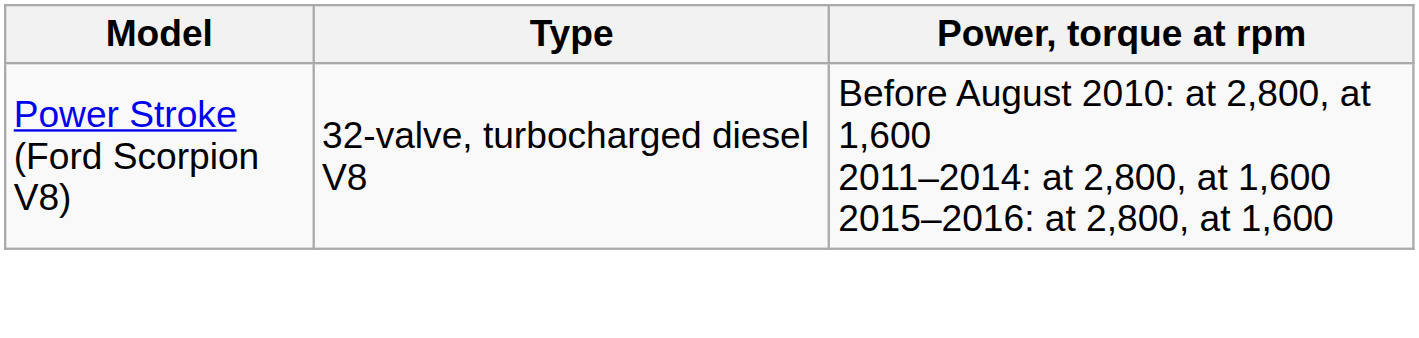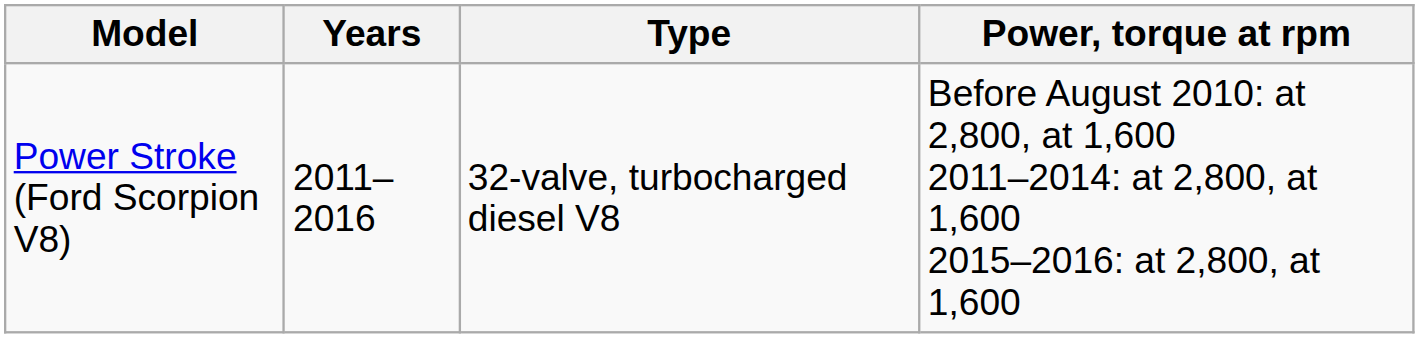+ column: Years | 2011–2016
